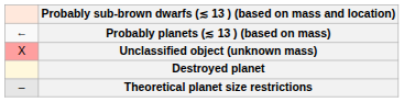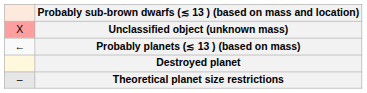rows swapped: Probably planets (≲ 13 ) (based on mass) <-> Unclassified object (unknown mass)
